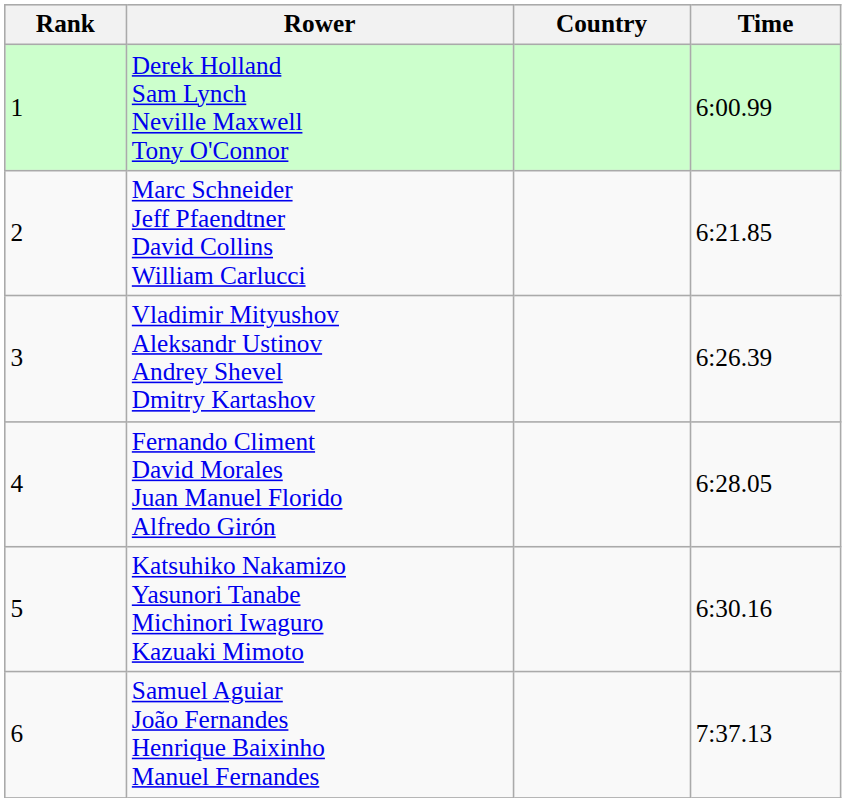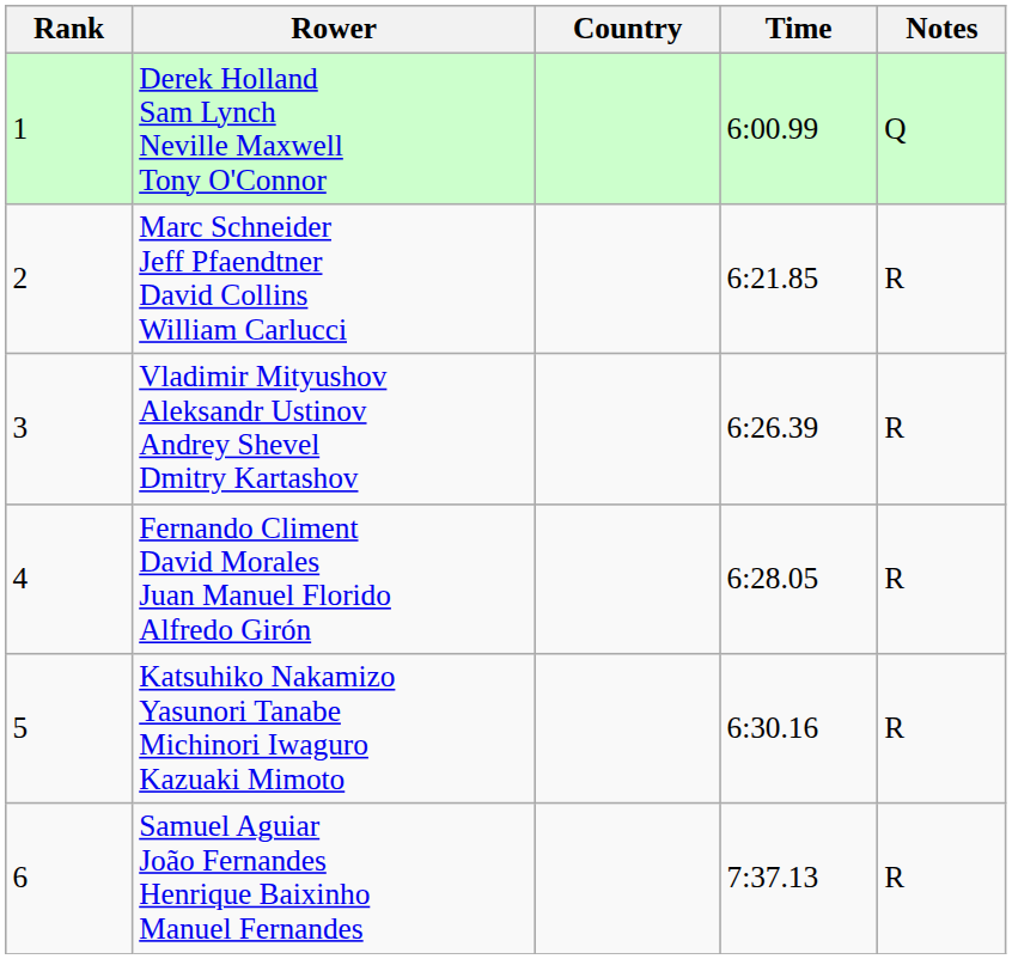+ column: Notes | Q | R | R | R | R | R
